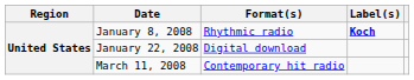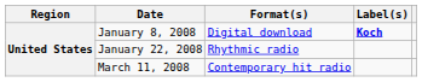January 8, 2008 | Format(s): Rhythmic radio -> Digital download
January 22, 2008 | Format(s): Digital download -> Rhythmic radio
